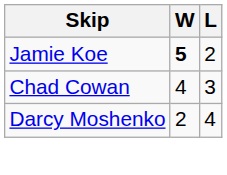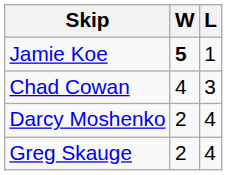Jamie Koe | L: 2 -> 1
+ row: Greg Skauge | 2 | 4
